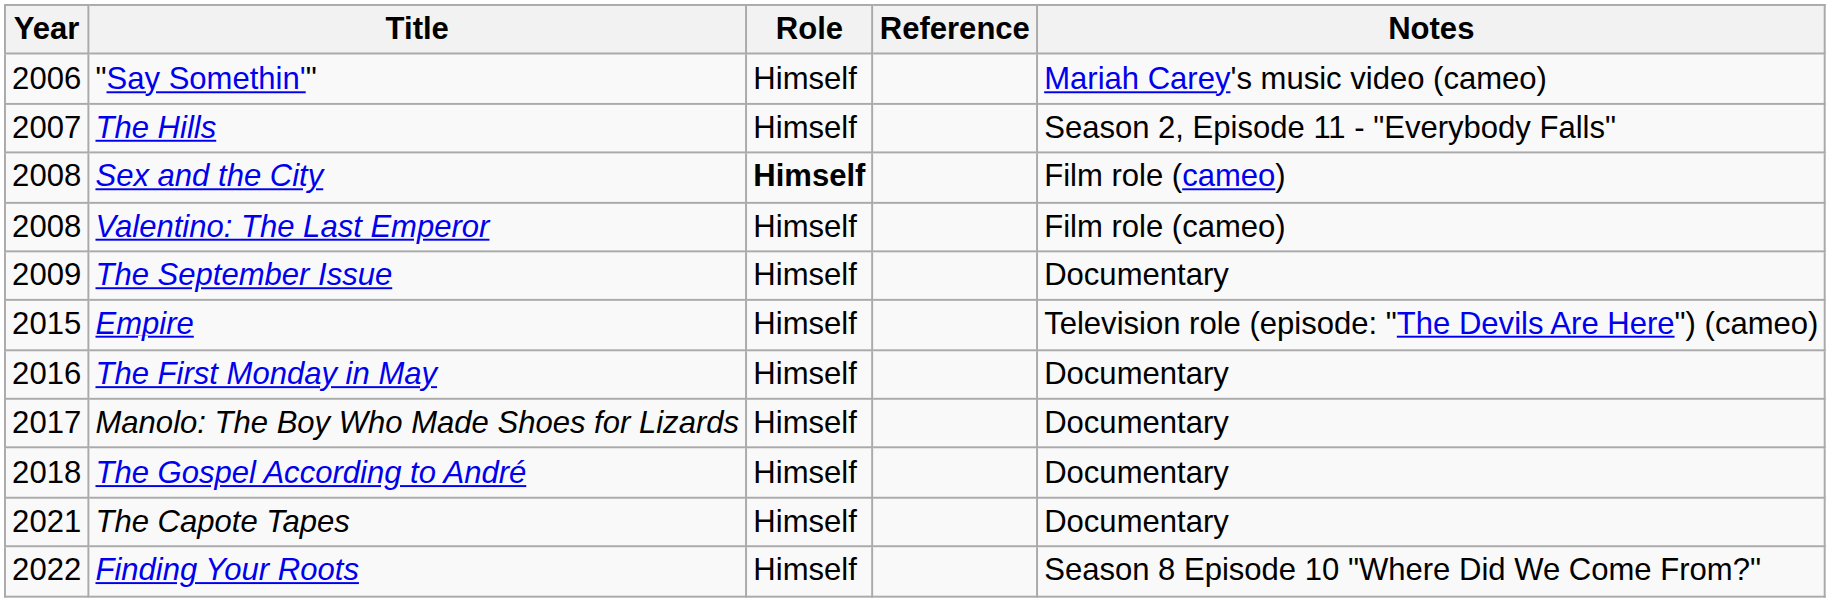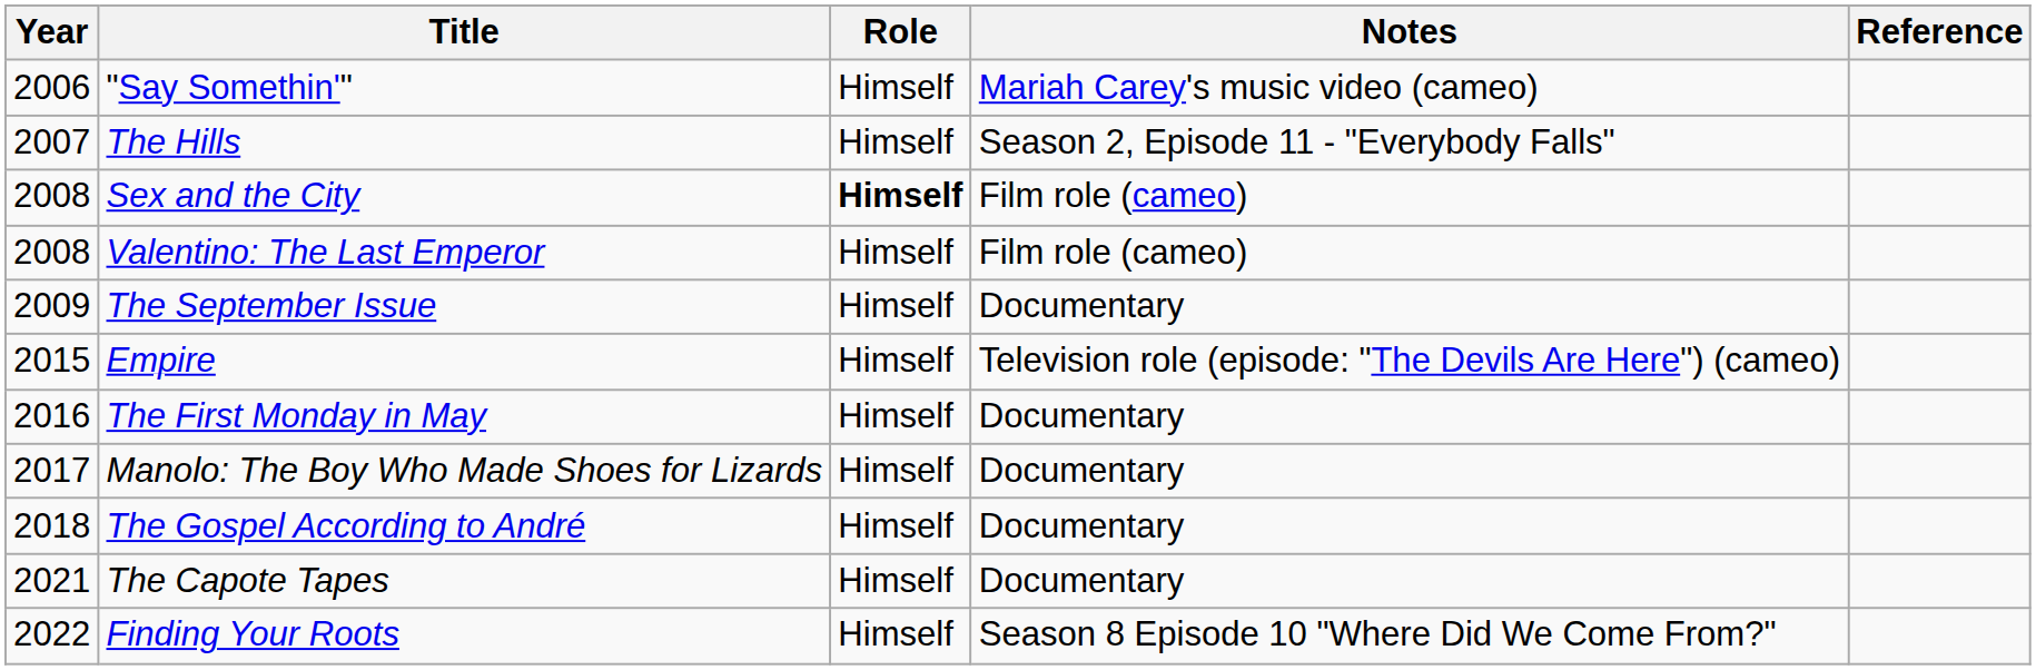columns swapped: Notes <-> Reference
